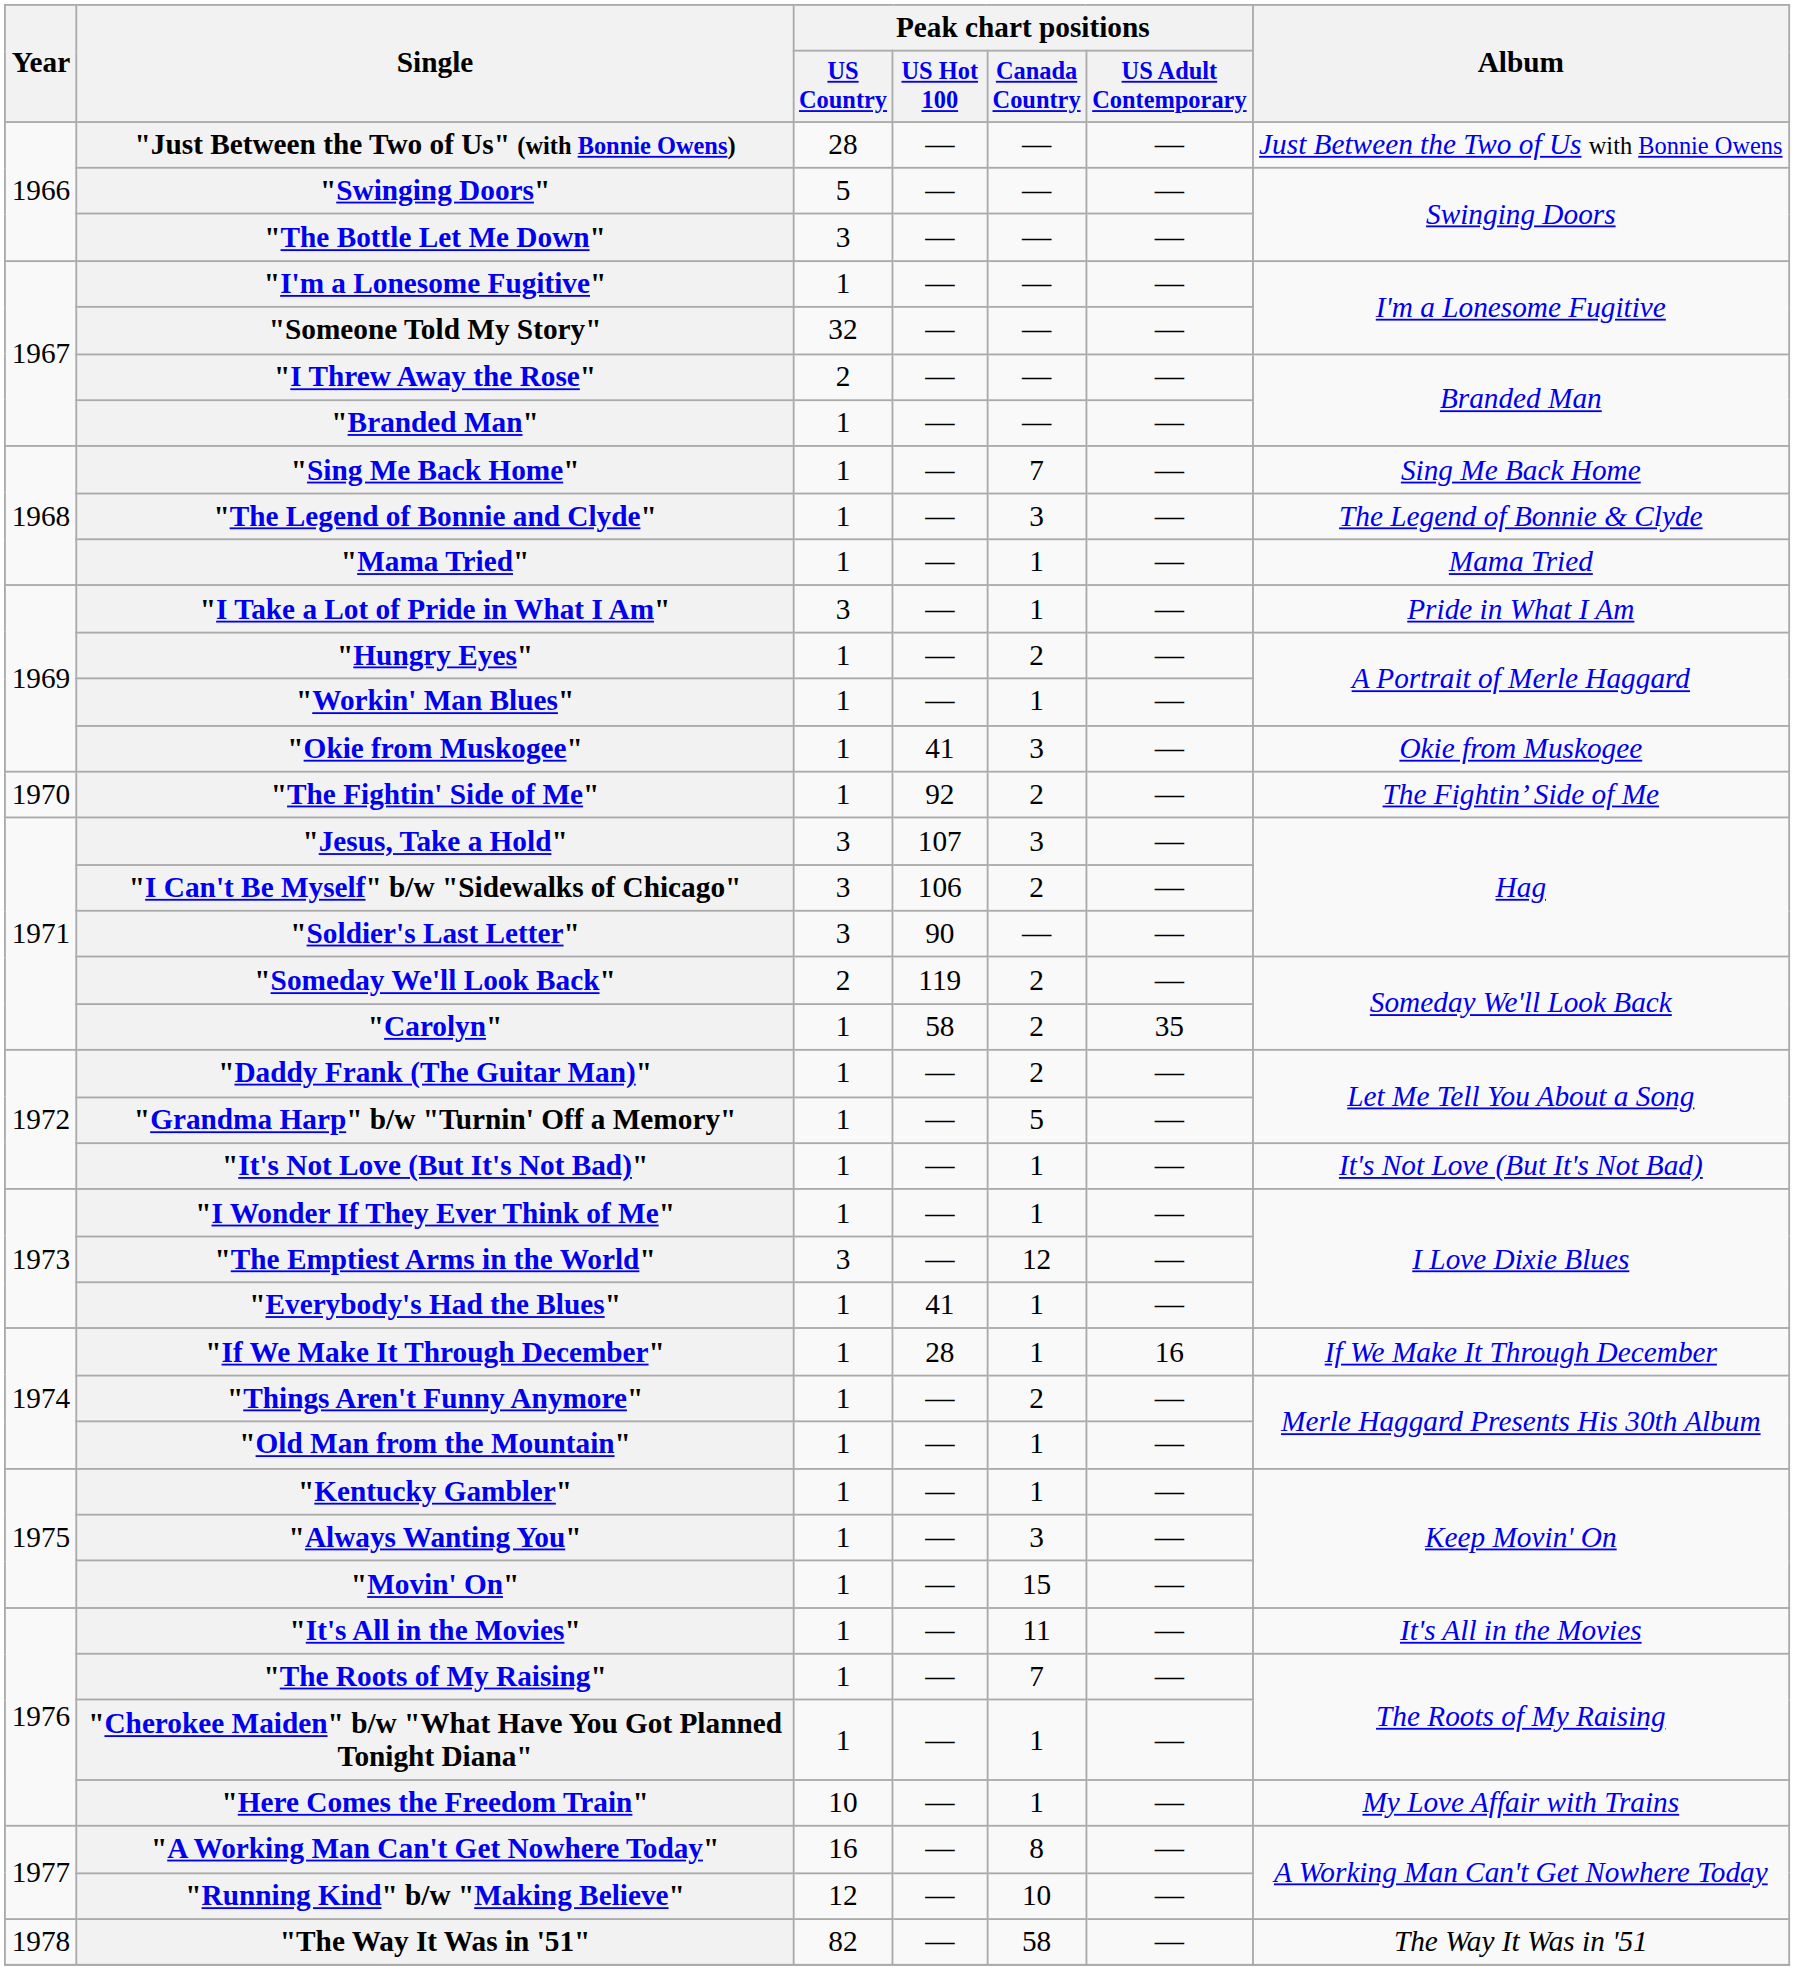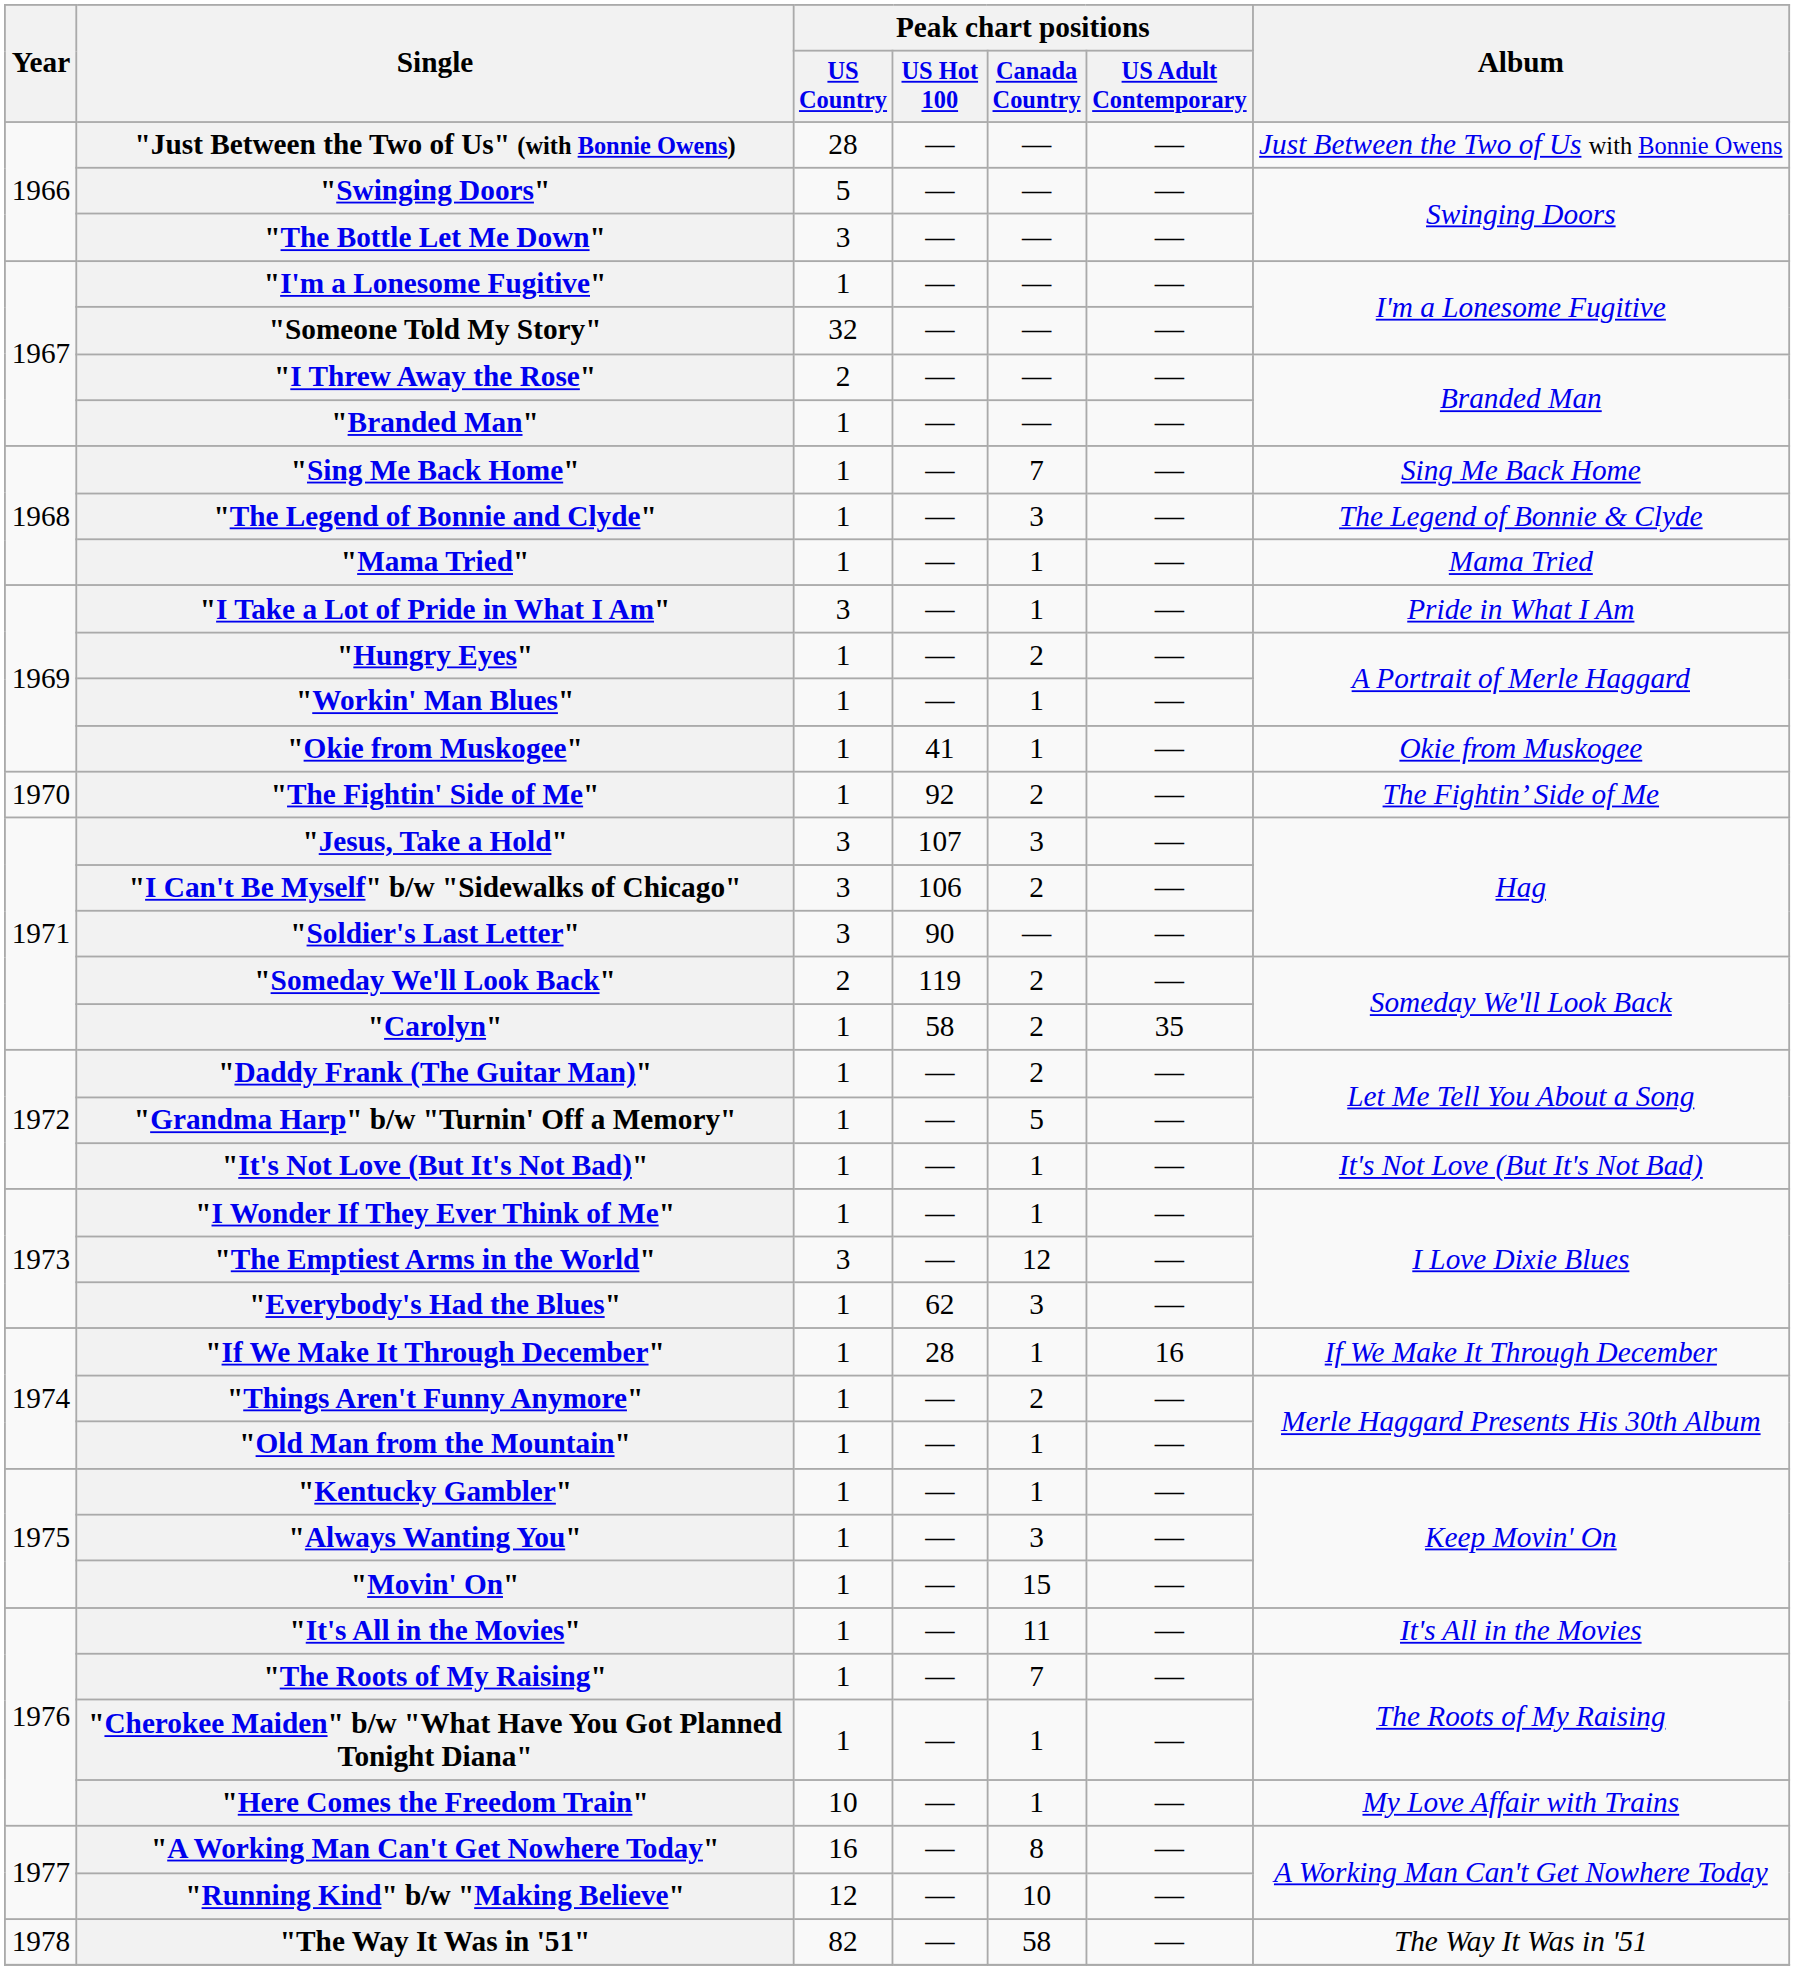"Okie from Muskogee" | Peak chart positions / Canada Country: 3 -> 1
"Everybody's Had the Blues" | Peak chart positions / US Hot 100: 41 -> 62
"Everybody's Had the Blues" | Peak chart positions / Canada Country: 1 -> 3
